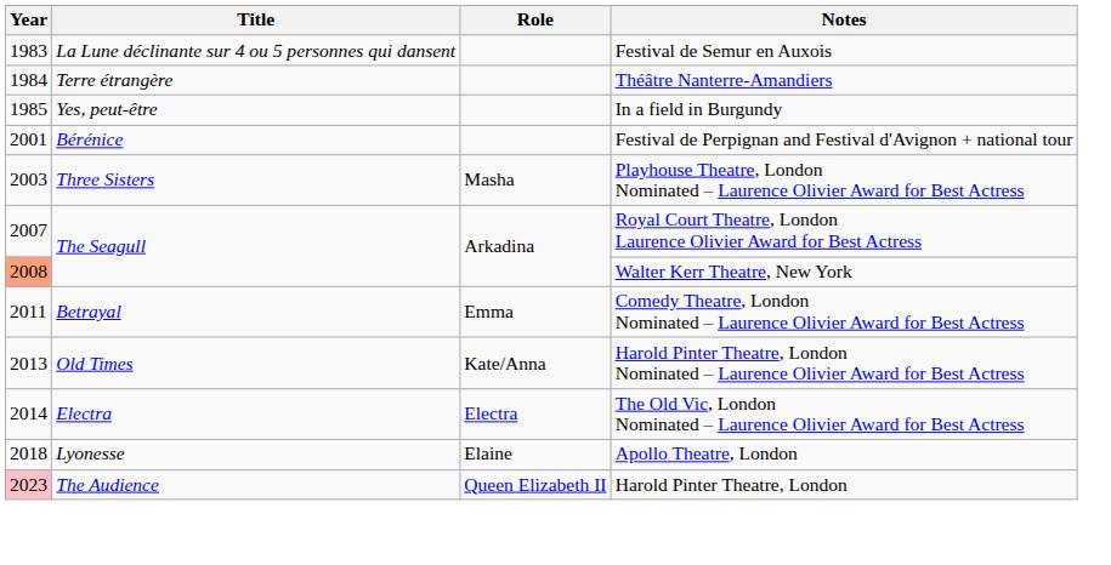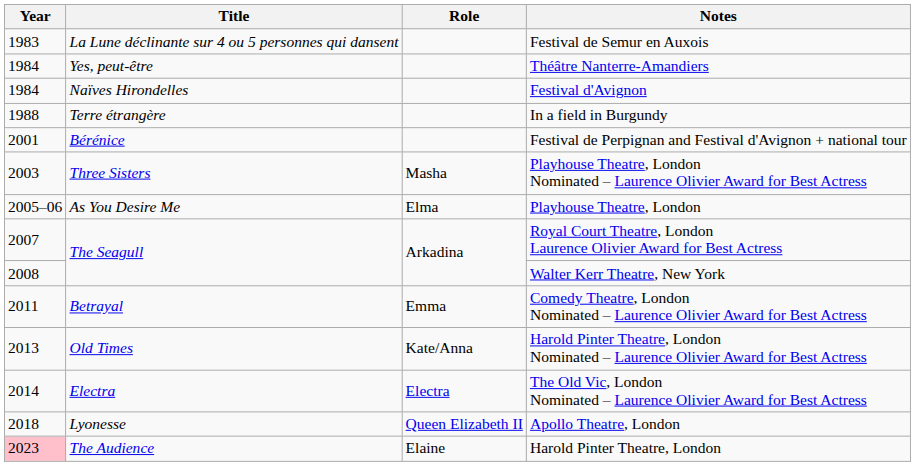Théâtre Nanterre-Amandiers | Title: Terre étrangère -> Yes, peut-être
+ row: 1984 | Naïves Hirondelles | Festival d'Avignon
In a field in Burgundy | Year: 1985 -> 1988
In a field in Burgundy | Title: Yes, peut-être -> Terre étrangère
+ row: 2005–06 | As You Desire Me | Elma | Playhouse Theatre, London
Walter Kerr Theatre, New York | Year: lightsalmon background -> no background
Apollo Theatre, London | Role: Elaine -> Queen Elizabeth II
Harold Pinter Theatre, London | Role: Queen Elizabeth II -> Elaine
